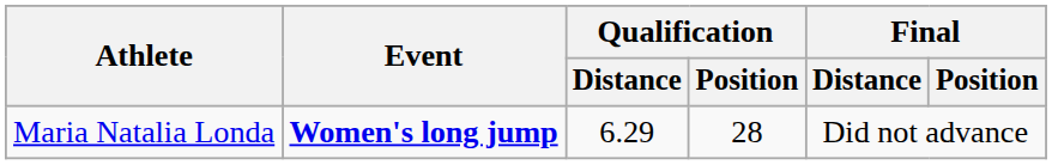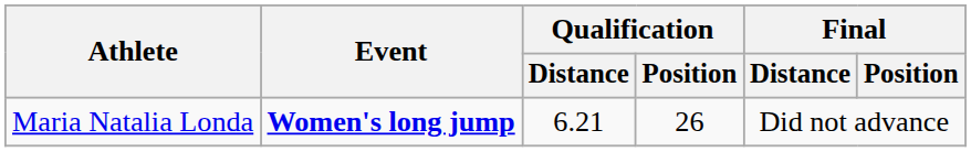Maria Natalia Londa | Qualification / Distance: 6.29 -> 6.21
Maria Natalia Londa | Qualification / Position: 28 -> 26
